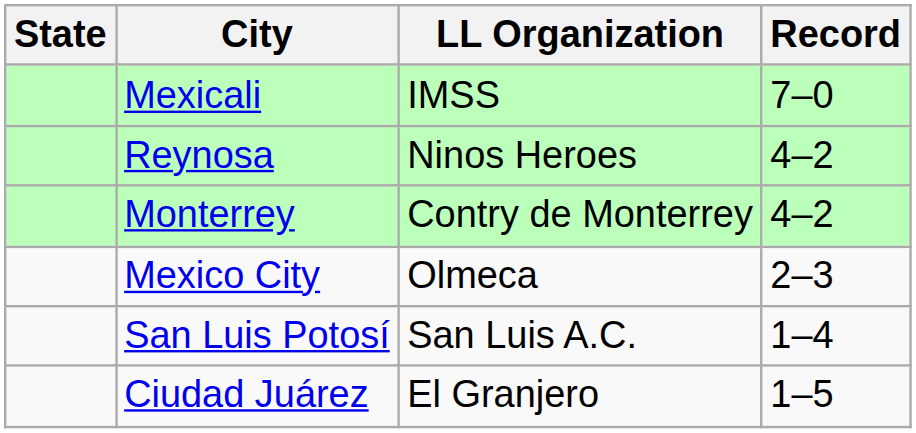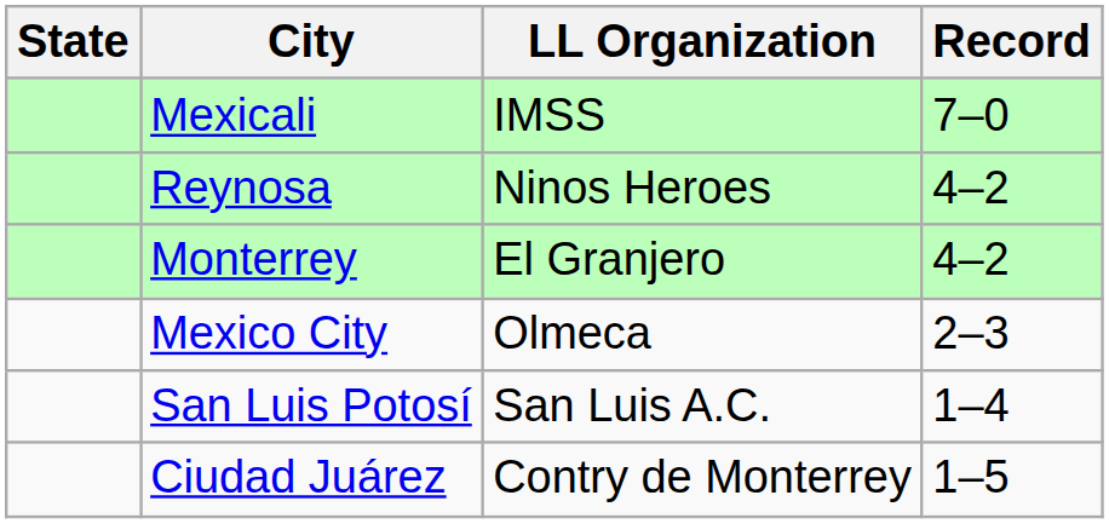Monterrey | LL Organization: Contry de Monterrey -> El Granjero
Ciudad Juárez | LL Organization: El Granjero -> Contry de Monterrey
